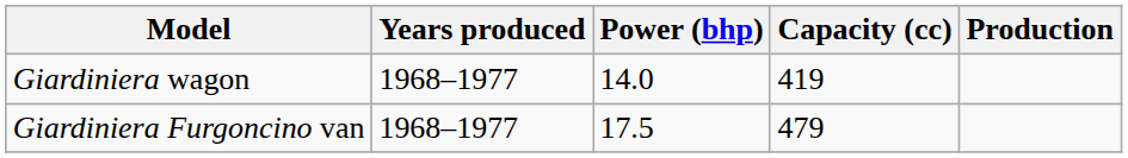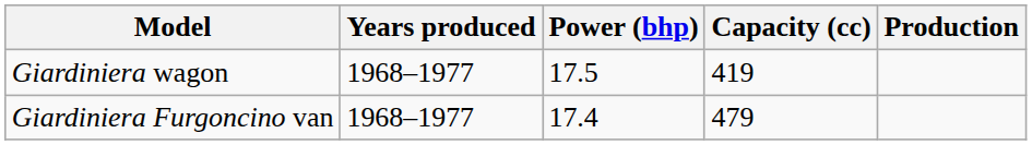Giardiniera wagon | Power (bhp): 14.0 -> 17.5
Giardiniera Furgoncino van | Power (bhp): 17.5 -> 17.4
